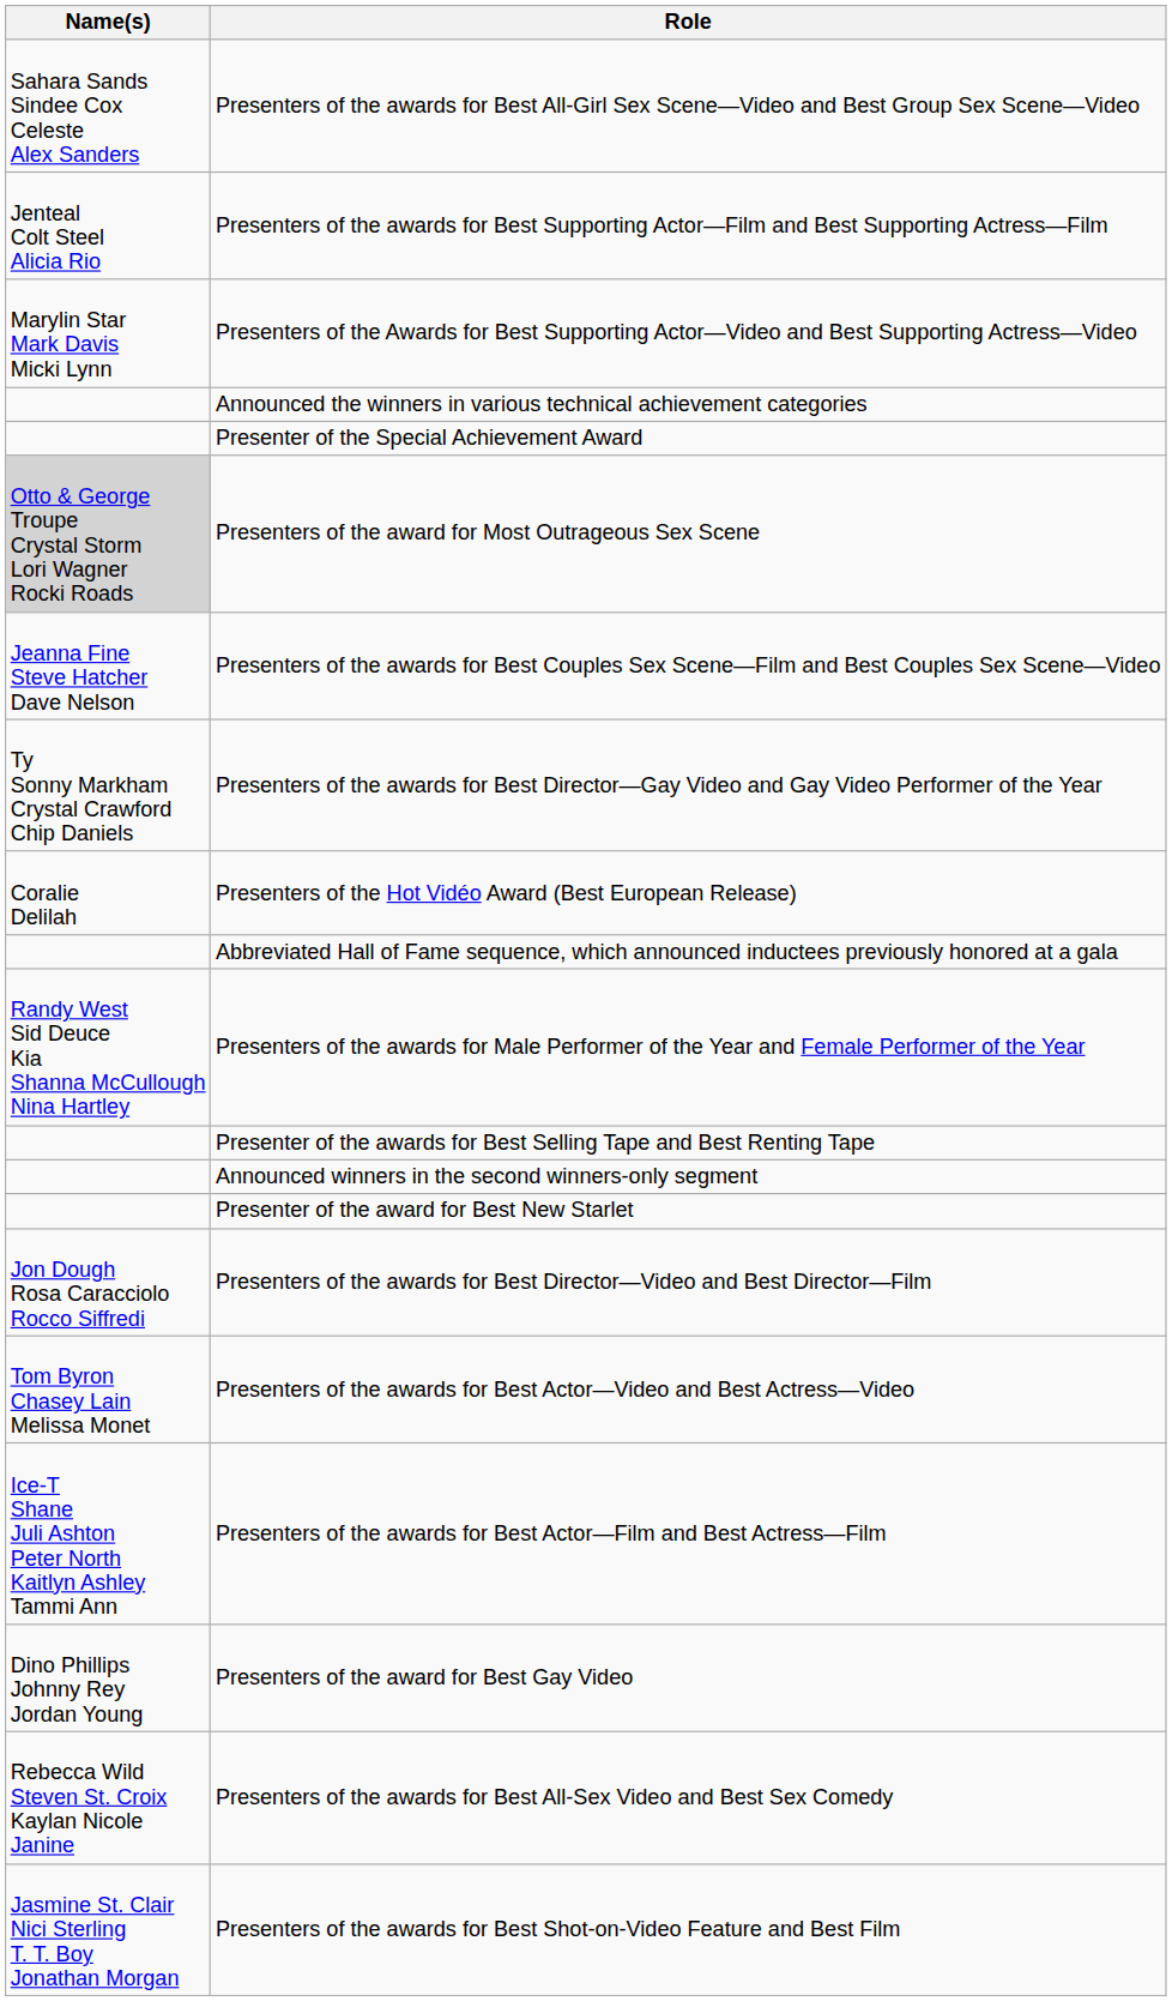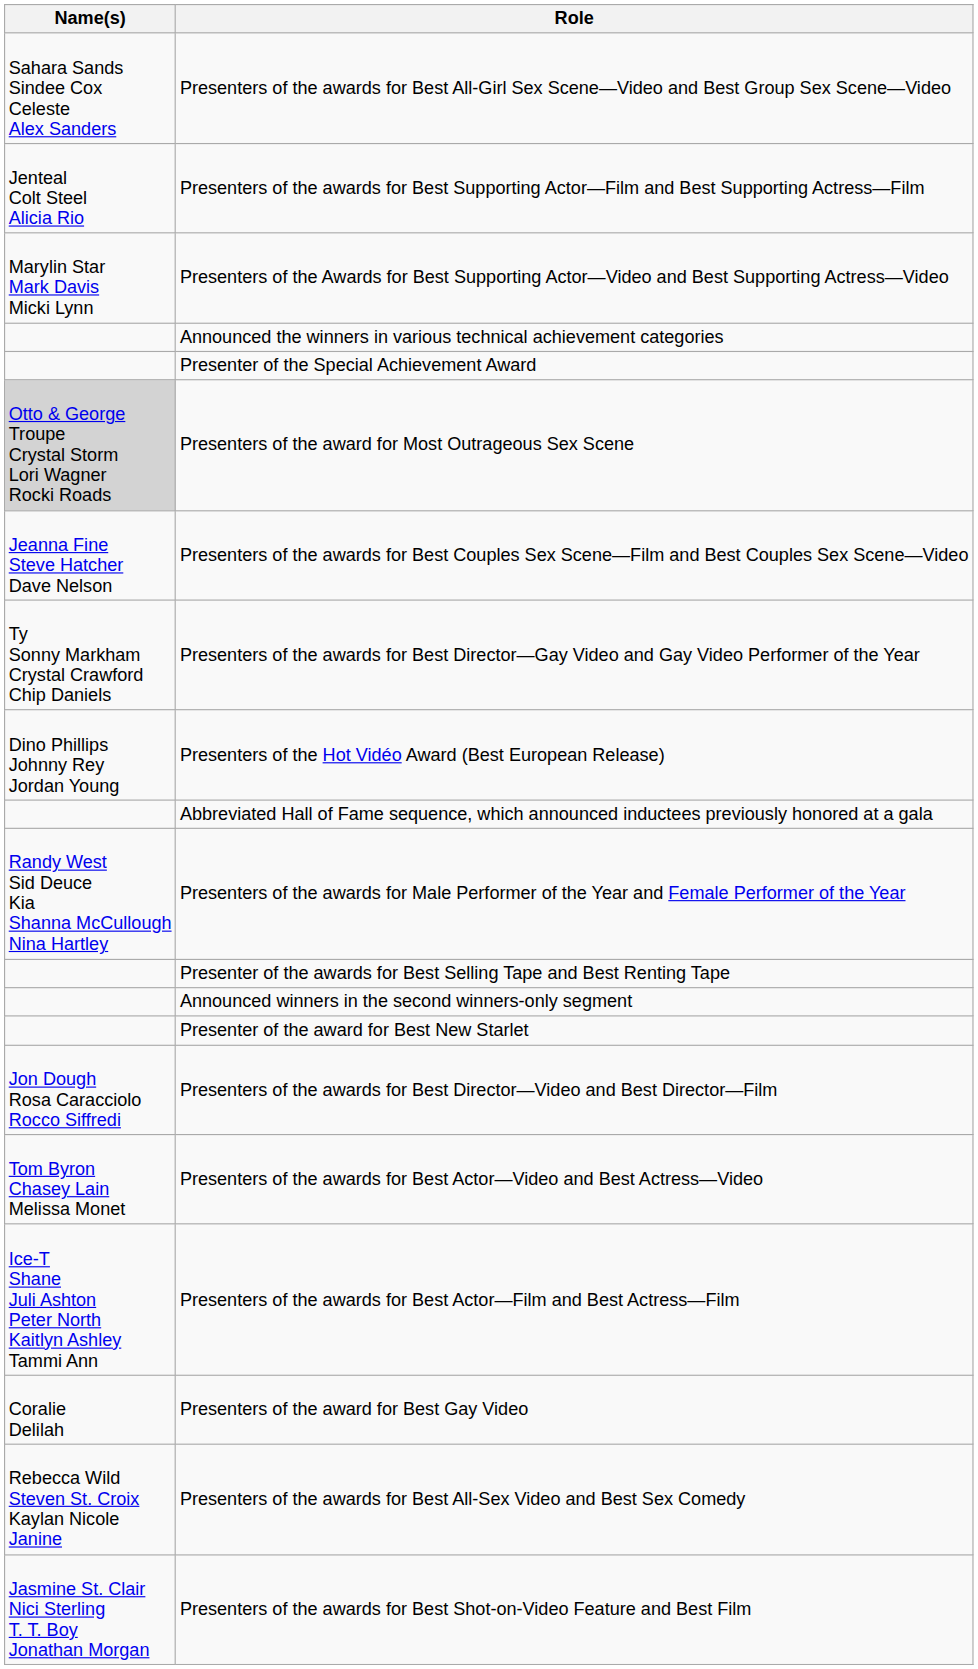Presenters of the Hot Vidéo Award (Best European Release) | Name(s): Coralie Delilah -> Dino Phillips Johnny Rey Jordan Young
Presenters of the award for Best Gay Video | Name(s): Dino Phillips Johnny Rey Jordan Young -> Coralie Delilah
